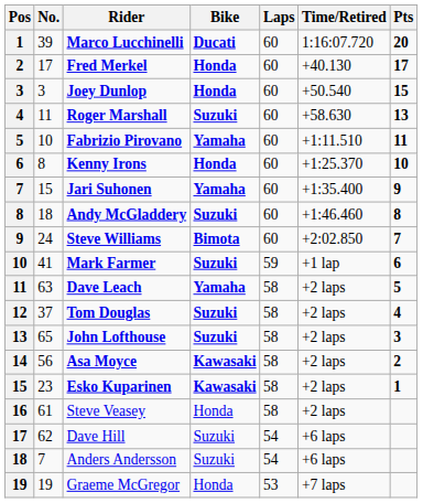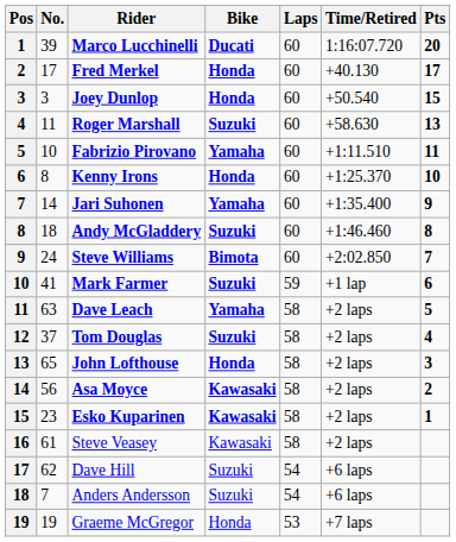Jari Suhonen | No.: 15 -> 14
John Lofthouse | Bike: Suzuki -> Honda
Steve Veasey | Bike: Honda -> Kawasaki
